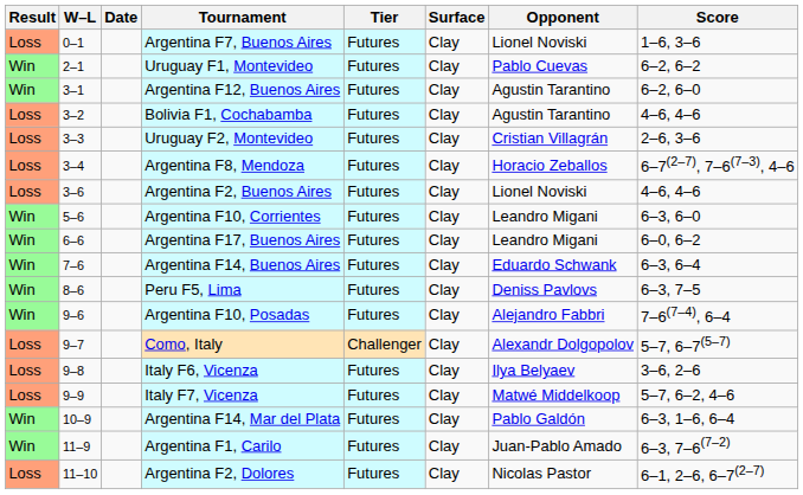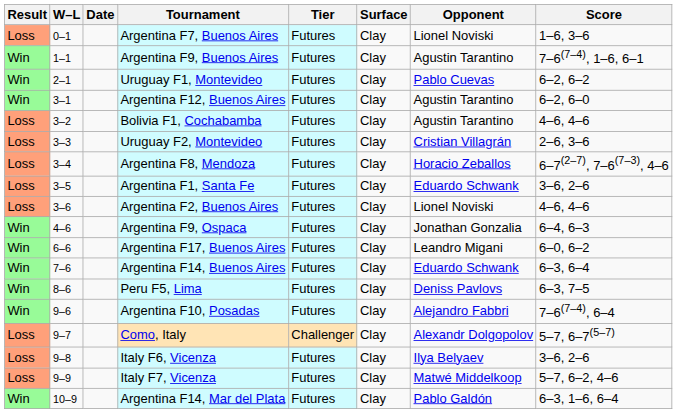+ row: Win | 1–1 | Argentina F9, Buenos Aires | Futures | Clay | Agustin Tarantino | 7–6(7–4), 1–6, 6–1
+ row: Loss | 3–5 | Argentina F1, Santa Fe | Futures | Clay | Eduardo Schwank | 3–6, 2–6
+ row: Win | 4–6 | Argentina F9, Ospaca | Futures | Clay | Jonathan Gonzalia | 6–4, 6–3
- row: Win | 5–6 | Argentina F10, Corrientes | Futures | Clay | Leandro Migani | 6–3, 6–0
- row: Win | 11–9 | Argentina F1, Carilo | Futures | Clay | Juan-Pablo Amado | 6–3, 7–6(7–2)
- row: Loss | 11–10 | Argentina F2, Dolores | Futures | Clay | Nicolas Pastor | 6–1, 2–6, 6–7(2–7)
